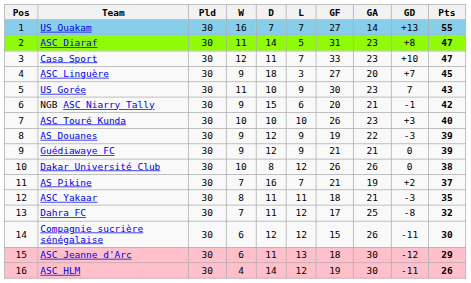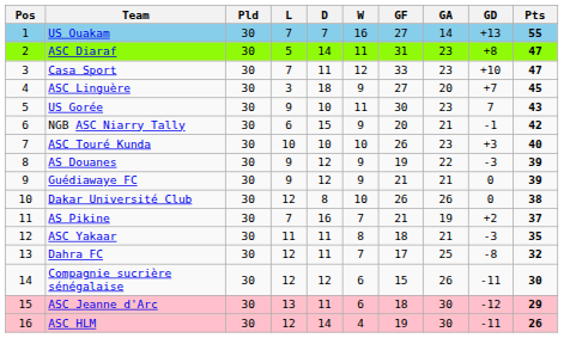columns swapped: W <-> L
